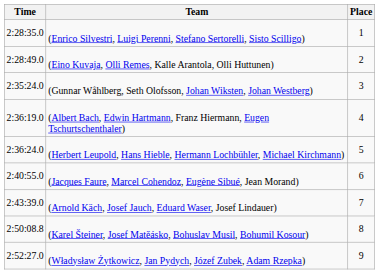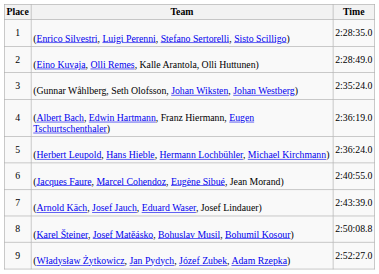columns swapped: Place <-> Time
